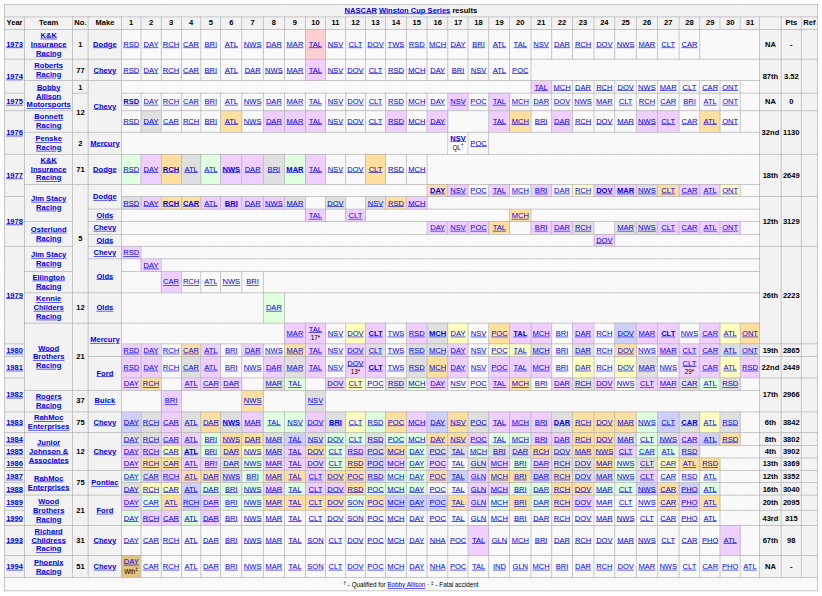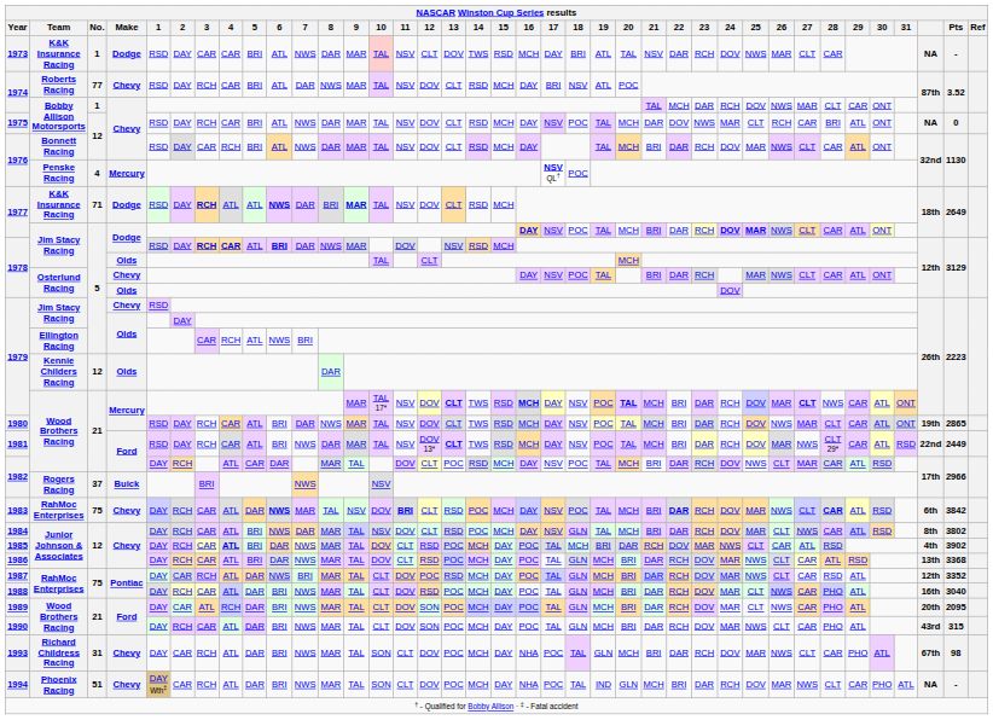1973 | 3: RCH -> CAR
1975 | 1: bold -> normal
1976 / Penske Racing | No.: 2 -> 4
1984 | 18: POC -> GLN
1986 | Pts: 3369 -> 3368
